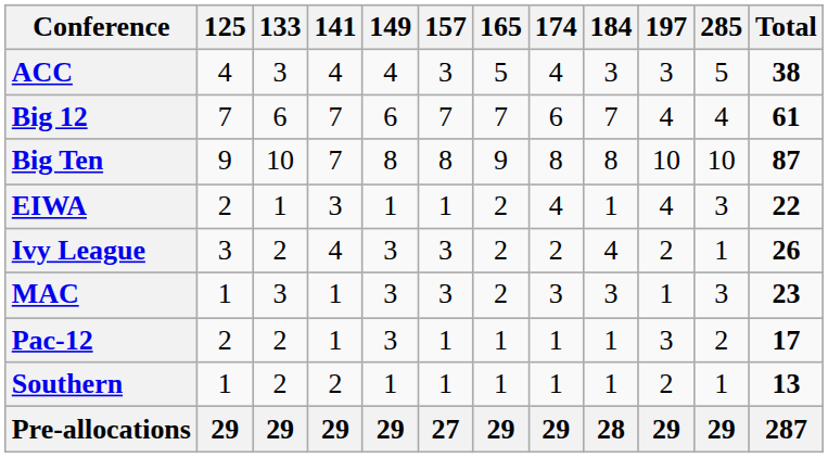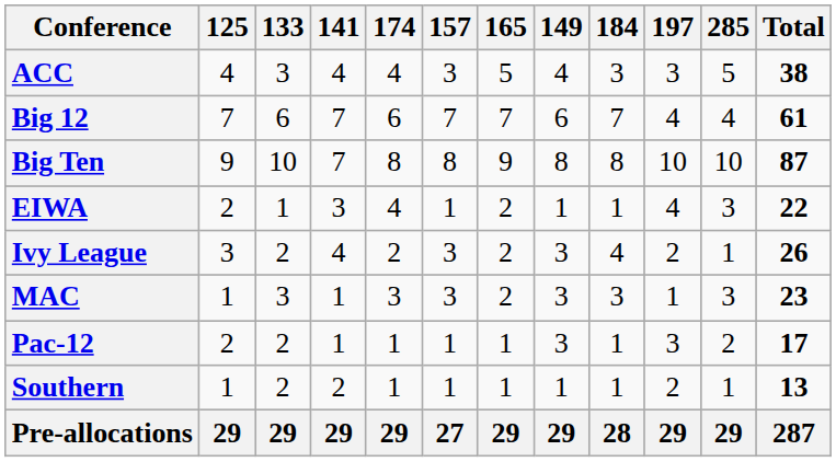columns swapped: 149 <-> 174
